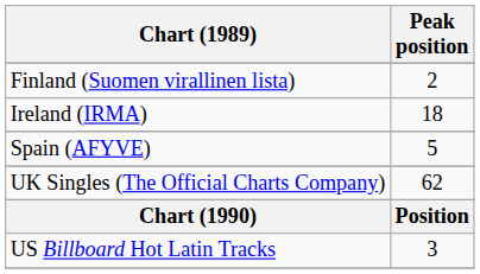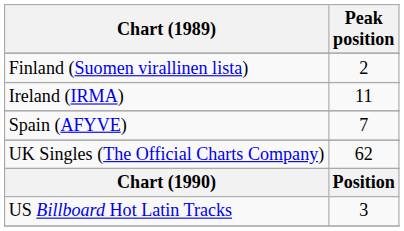Ireland (IRMA) | Peak position: 18 -> 11
Spain (AFYVE) | Peak position: 5 -> 7
